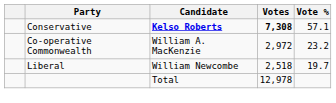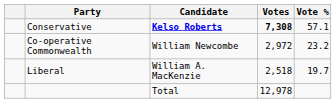Co-operative Commonwealth | Candidate: William A. MacKenzie -> William Newcombe
Liberal | Candidate: William Newcombe -> William A. MacKenzie
